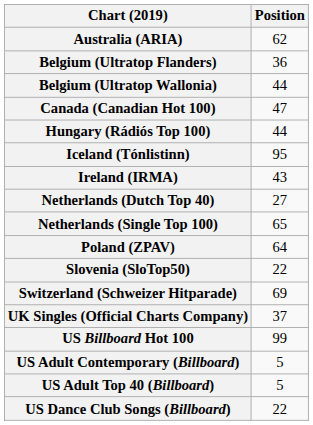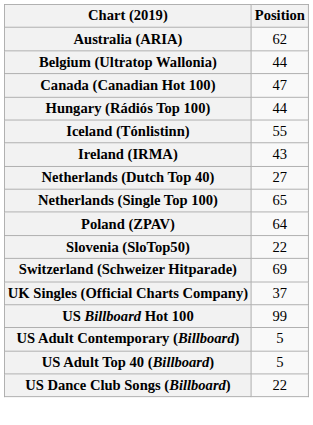- row: Belgium (Ultratop Flanders) | 36
Iceland (Tónlistinn) | Position: 95 -> 55
